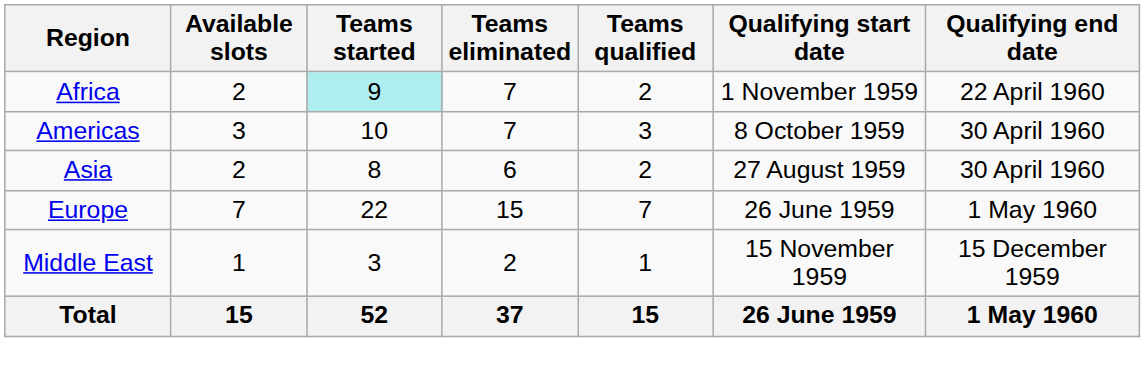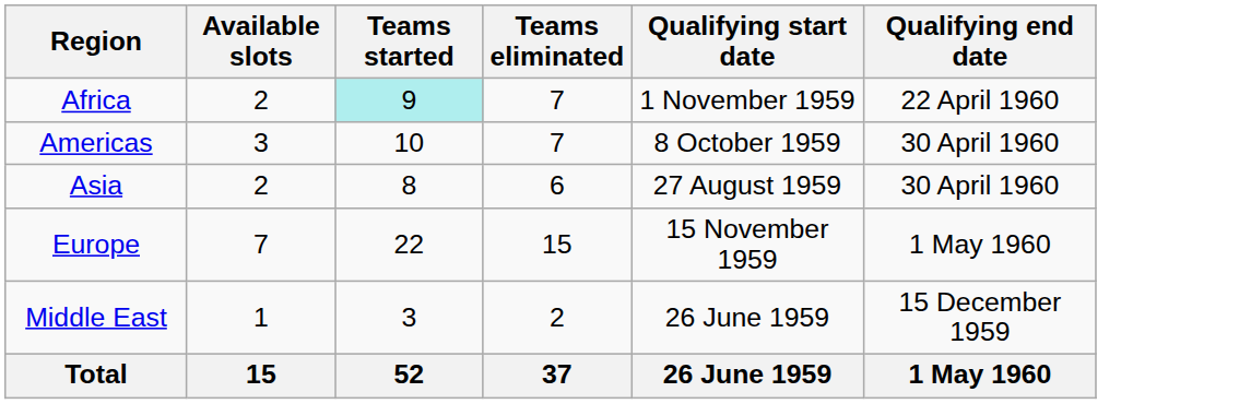- column: Teams qualified | 2 | 3 | 2 | 7 | 1 | 15
Europe | Qualifying start date: 26 June 1959 -> 15 November 1959
Middle East | Qualifying start date: 15 November 1959 -> 26 June 1959
